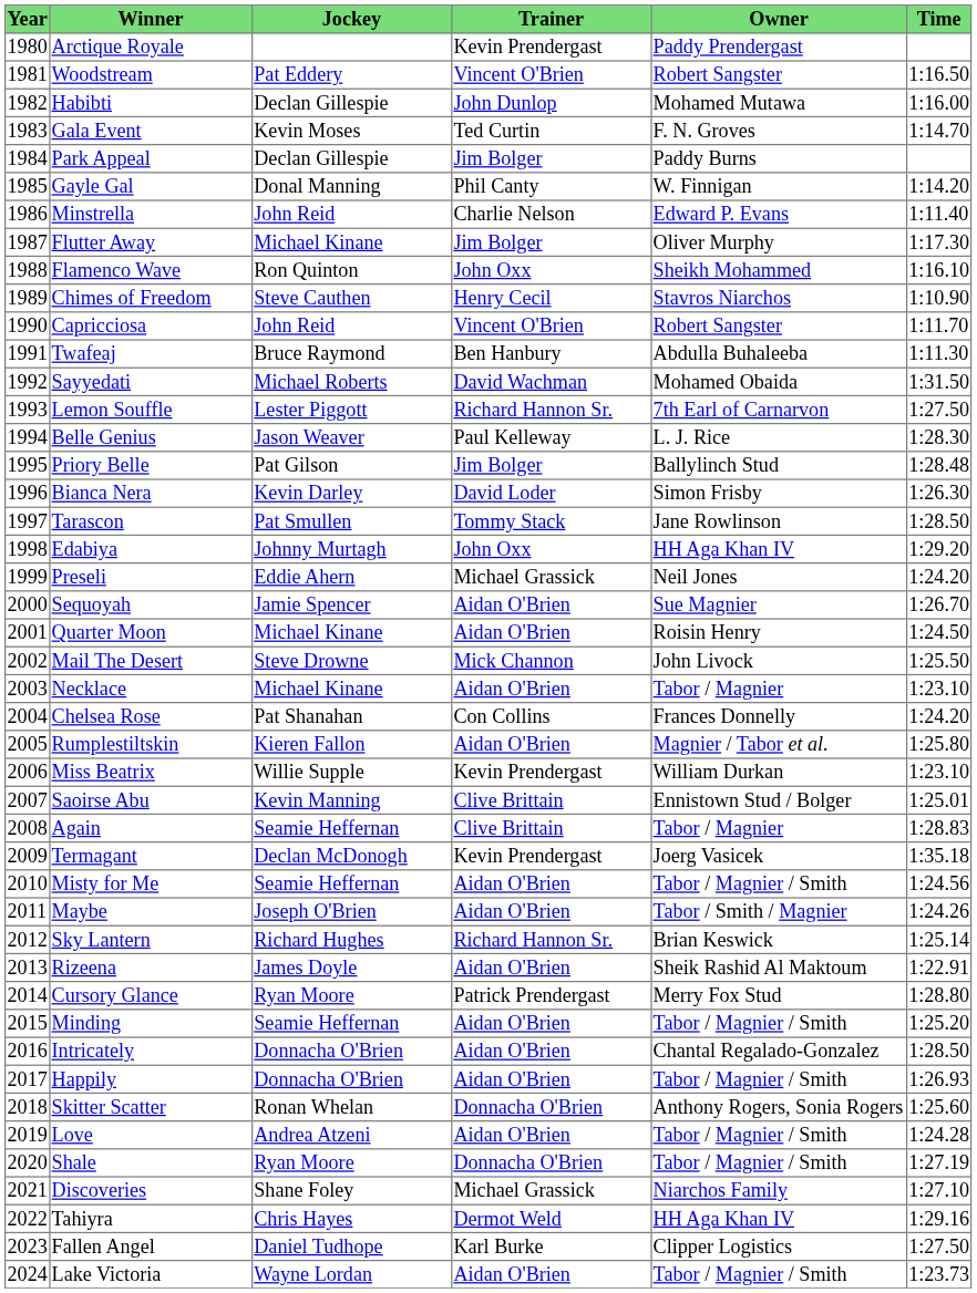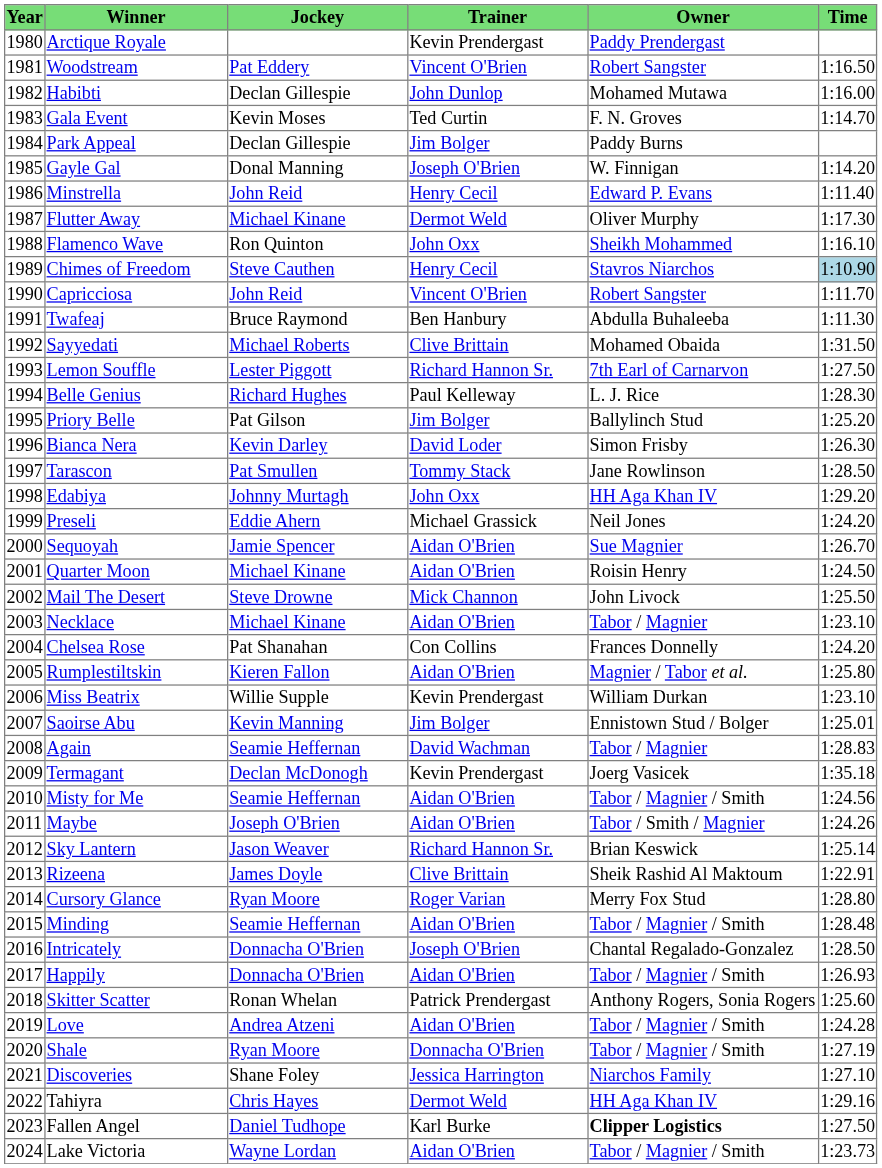Gayle Gal | Trainer: Phil Canty -> Joseph O'Brien
Minstrella | Trainer: Charlie Nelson -> Henry Cecil
Flutter Away | Trainer: Jim Bolger -> Dermot Weld
Chimes of Freedom | Time: no background -> lightblue background
Sayyedati | Trainer: David Wachman -> Clive Brittain
Belle Genius | Jockey: Jason Weaver -> Richard Hughes
Priory Belle | Time: 1:28.48 -> 1:25.20
Saoirse Abu | Trainer: Clive Brittain -> Jim Bolger
Again | Trainer: Clive Brittain -> David Wachman
Sky Lantern | Jockey: Richard Hughes -> Jason Weaver
Rizeena | Trainer: Aidan O'Brien -> Clive Brittain
Cursory Glance | Trainer: Patrick Prendergast -> Roger Varian
Minding | Time: 1:25.20 -> 1:28.48
Intricately | Trainer: Aidan O'Brien -> Joseph O'Brien
Skitter Scatter | Trainer: Donnacha O'Brien -> Patrick Prendergast
Discoveries | Trainer: Michael Grassick -> Jessica Harrington
Fallen Angel | Owner: normal -> bold
